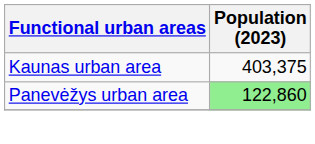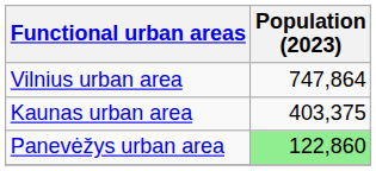+ row: Vilnius urban area | 747,864
